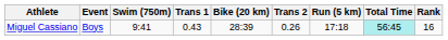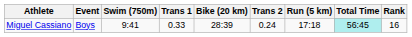Miguel Cassiano | Trans 1: 0.43 -> 0.33
Miguel Cassiano | Trans 2: 0.26 -> 0.24
